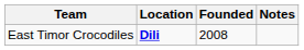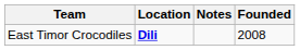columns swapped: Founded <-> Notes
